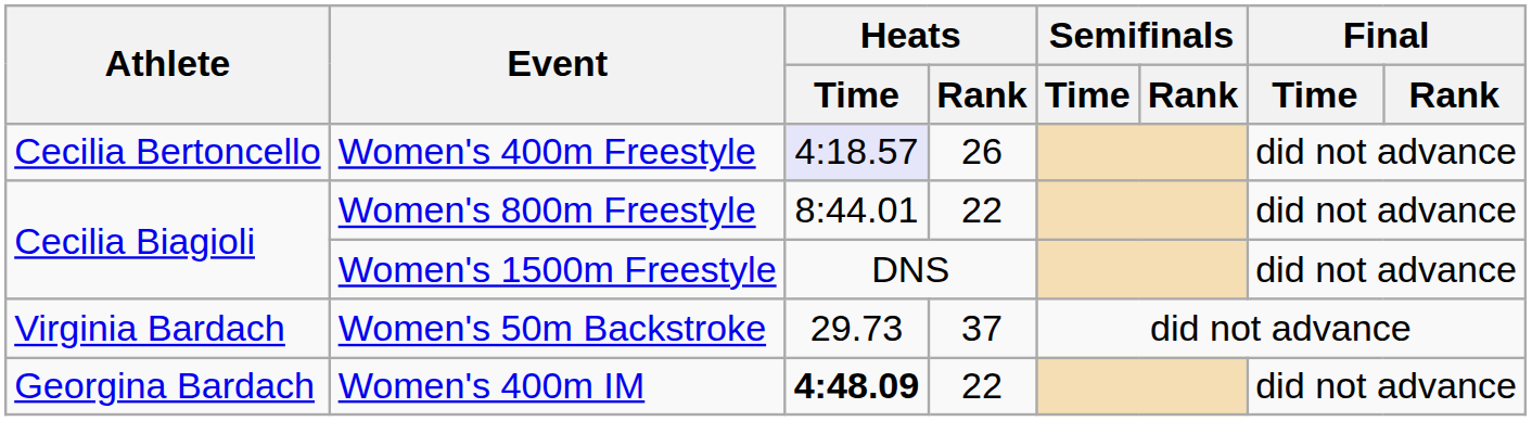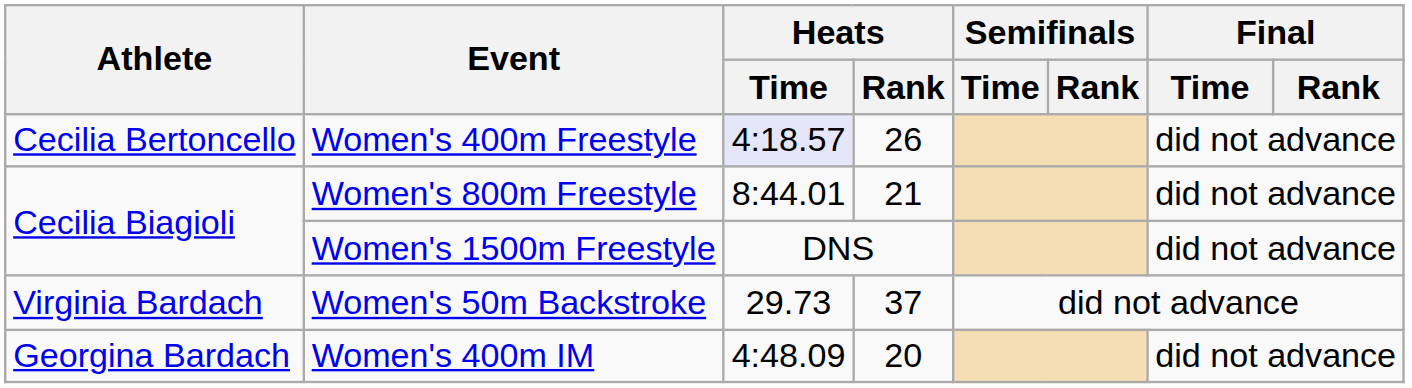Women's 800m Freestyle | Heats / Rank: 22 -> 21
Women's 400m IM | Heats / Time: bold -> normal
Women's 400m IM | Heats / Rank: 22 -> 20
